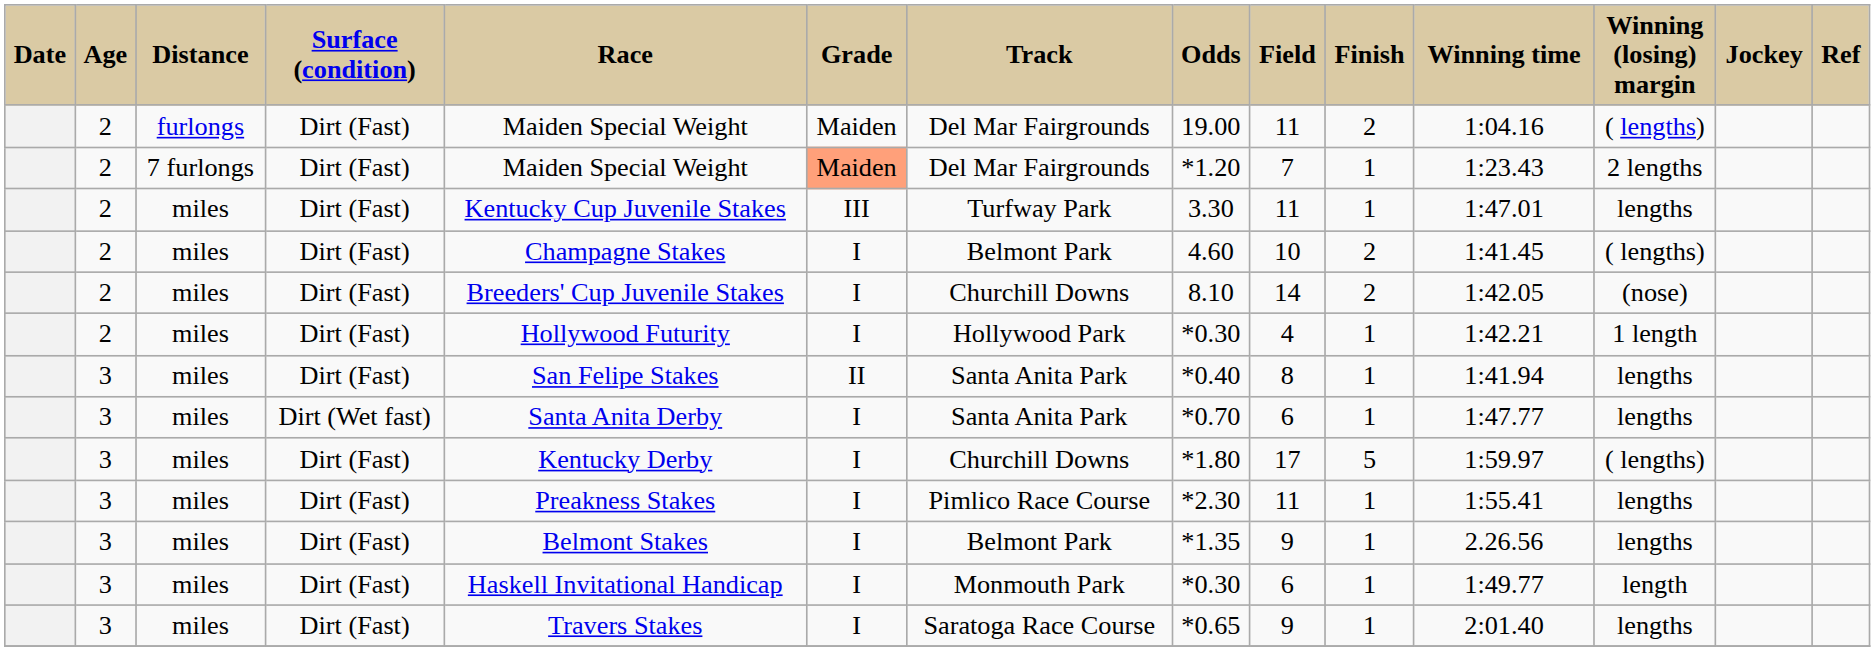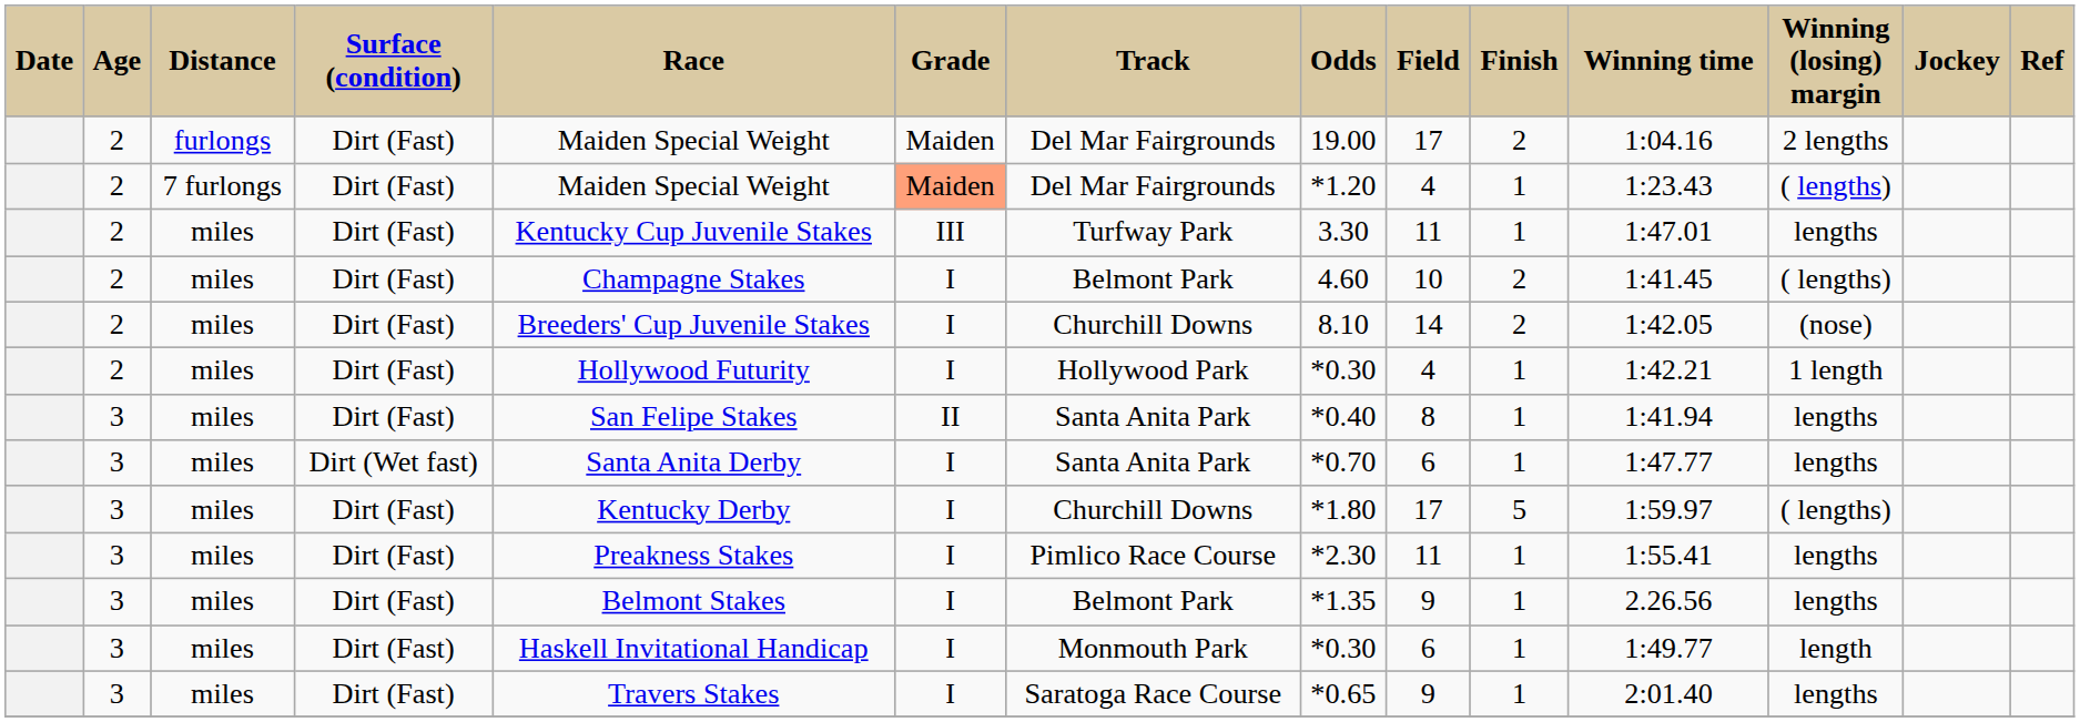furlongs | Field: 11 -> 17
furlongs | Winning (losing) margin: ( lengths) -> 2 lengths
7 furlongs | Field: 7 -> 4
7 furlongs | Winning (losing) margin: 2 lengths -> ( lengths)
